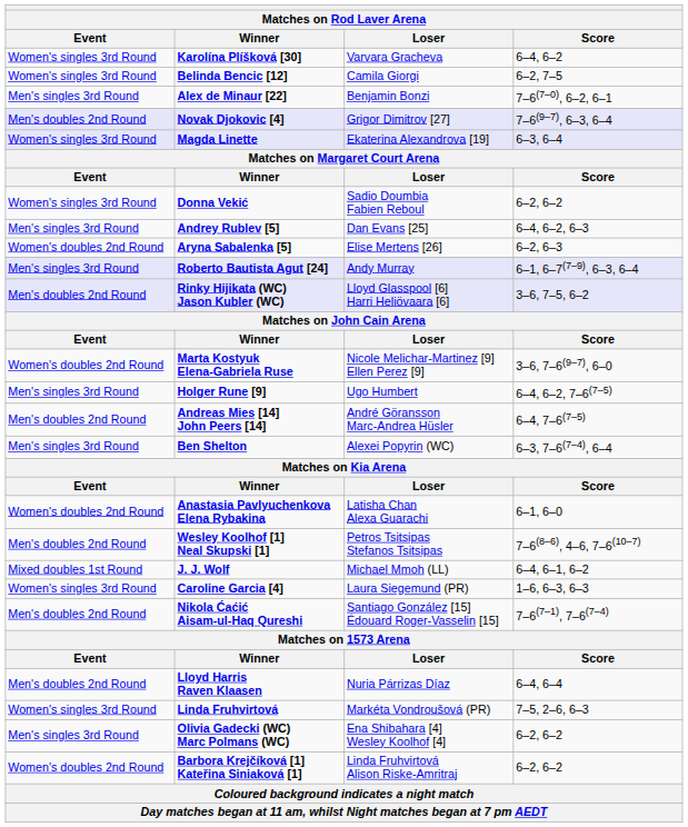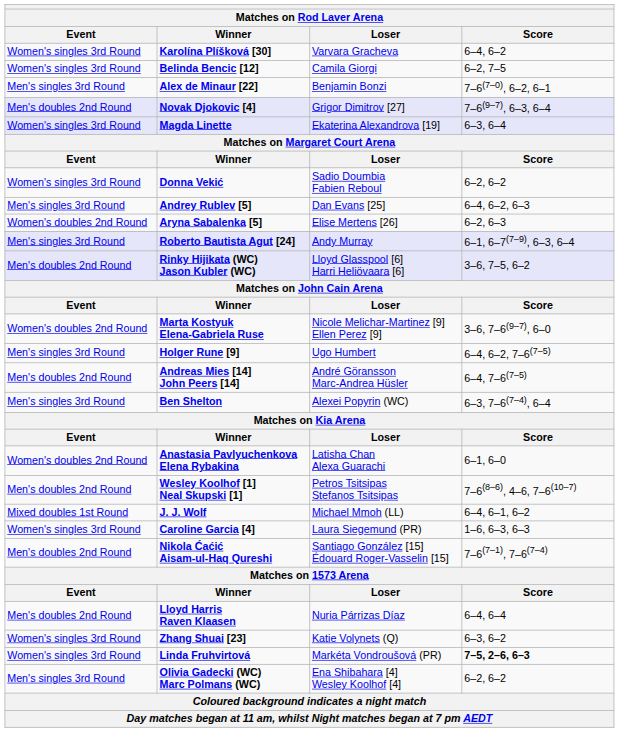+ row: Women's singles 3rd Round | Zhang Shuai [23] | Katie Volynets (Q) | 6–3, 6–2
Linda Fruhvirtová | Score: normal -> bold
- row: Women's doubles 2nd Round | Barbora Krejčíková [1] Kateřina Siniaková [1] | Linda Fruhvirtová Alison Riske-Amritraj | 6–2, 6–2
